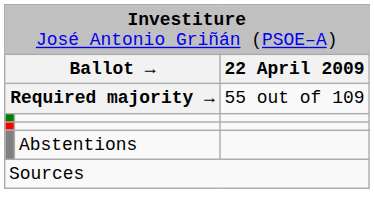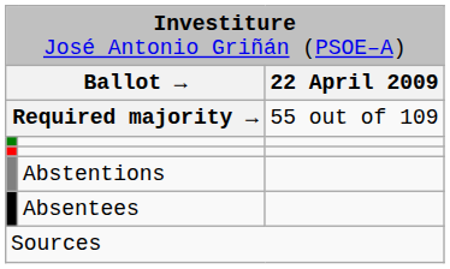+ row: Absentees
